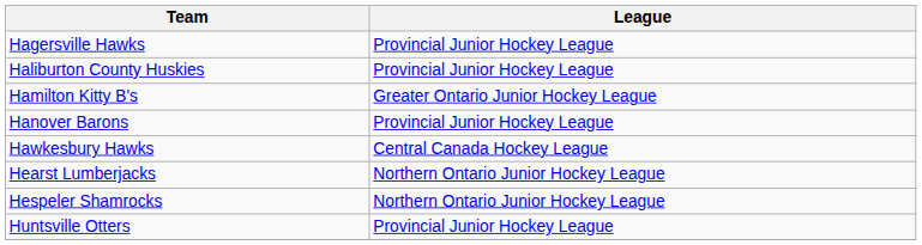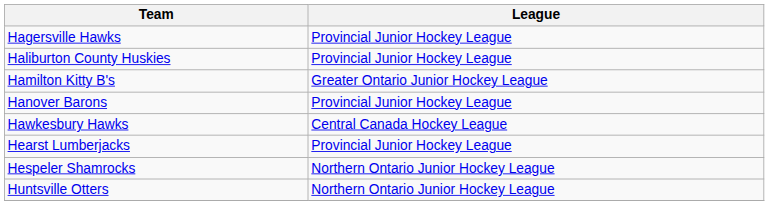Hearst Lumberjacks | League: Northern Ontario Junior Hockey League -> Provincial Junior Hockey League
Huntsville Otters | League: Provincial Junior Hockey League -> Northern Ontario Junior Hockey League
